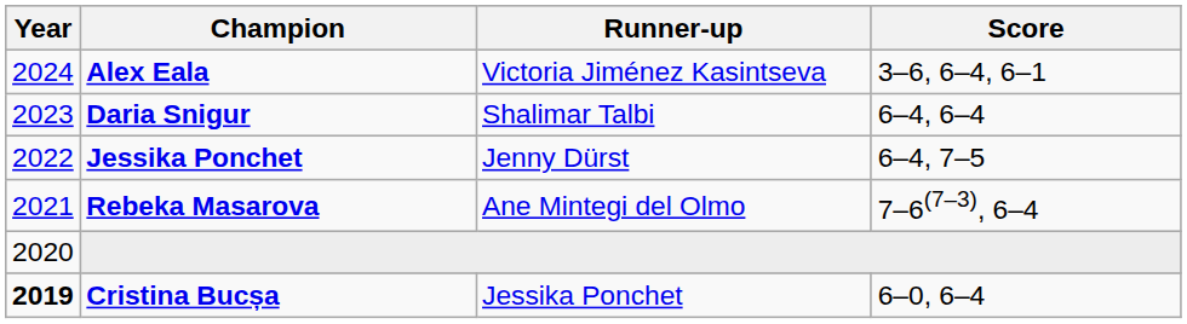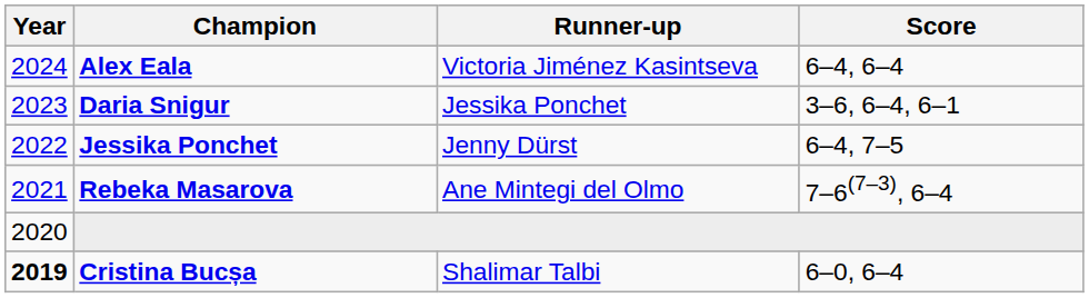Alex Eala | Score: 3–6, 6–4, 6–1 -> 6–4, 6–4
Daria Snigur | Runner-up: Shalimar Talbi -> Jessika Ponchet
Daria Snigur | Score: 6–4, 6–4 -> 3–6, 6–4, 6–1
Cristina Bucșa | Runner-up: Jessika Ponchet -> Shalimar Talbi
